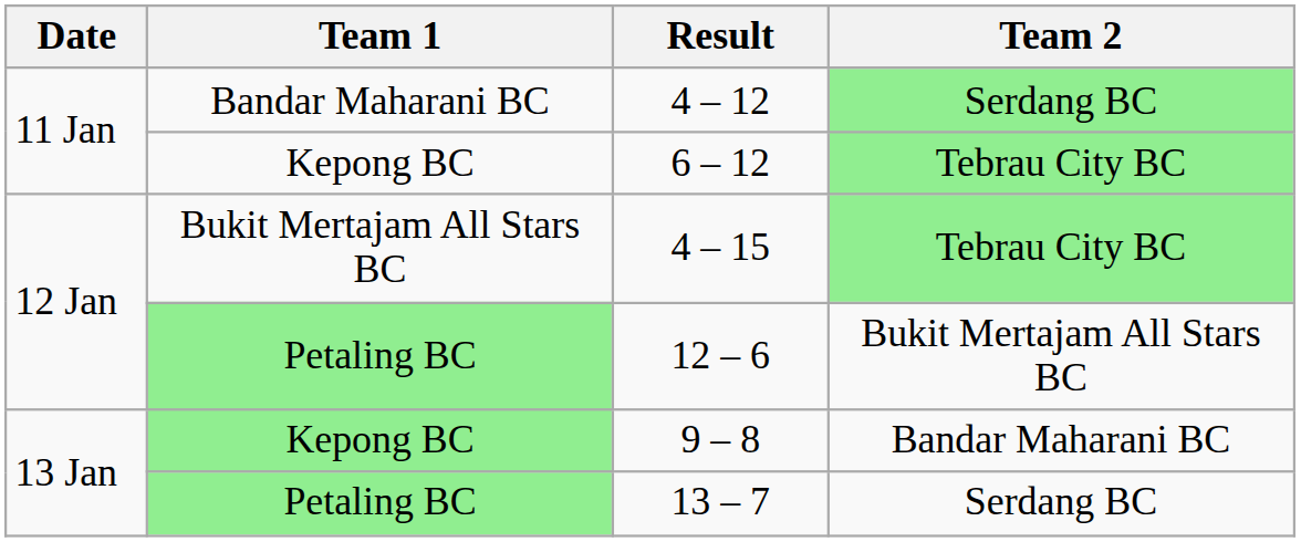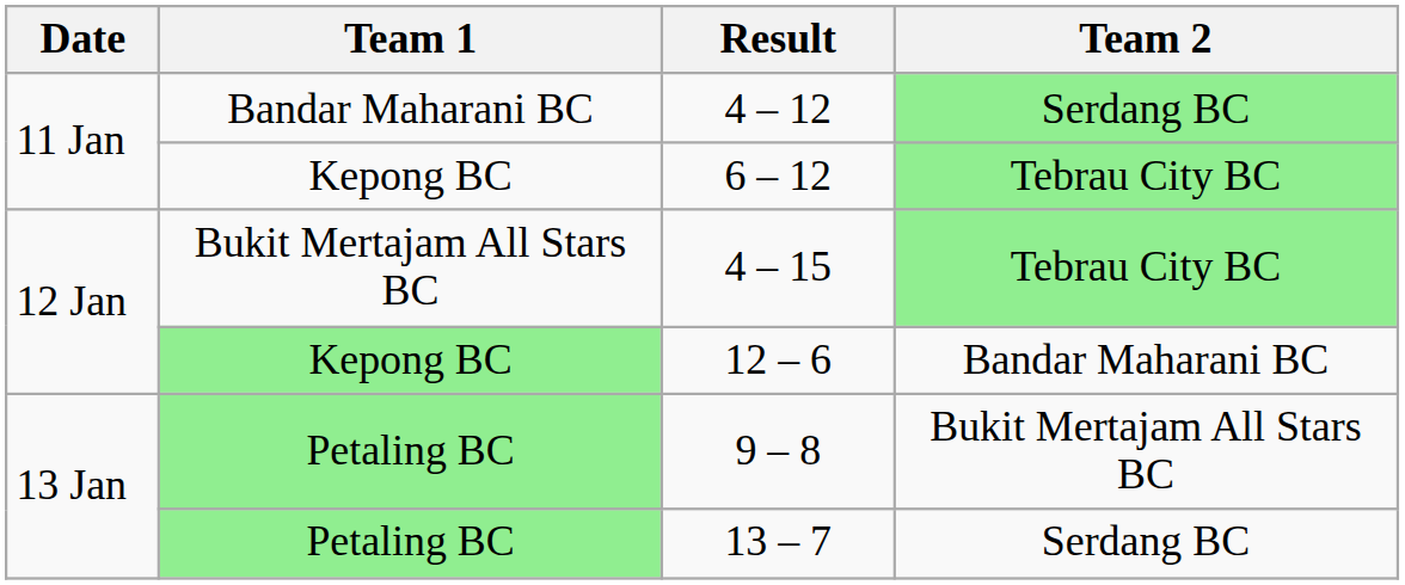12 – 6 | Team 1: Petaling BC -> Kepong BC
12 – 6 | Team 2: Bukit Mertajam All Stars BC -> Bandar Maharani BC
9 – 8 | Team 1: Kepong BC -> Petaling BC
9 – 8 | Team 2: Bandar Maharani BC -> Bukit Mertajam All Stars BC
